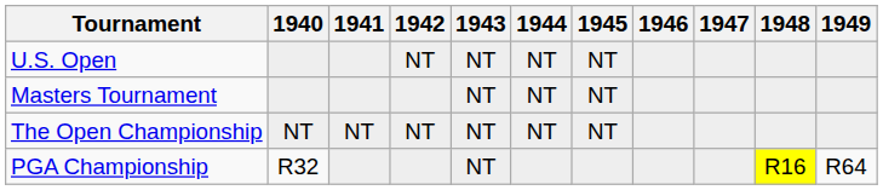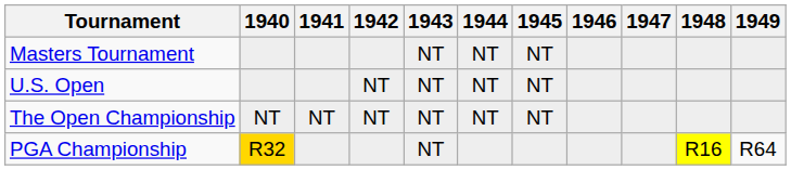rows swapped: Masters Tournament <-> U.S. Open
PGA Championship | 1940: no background -> gold background
